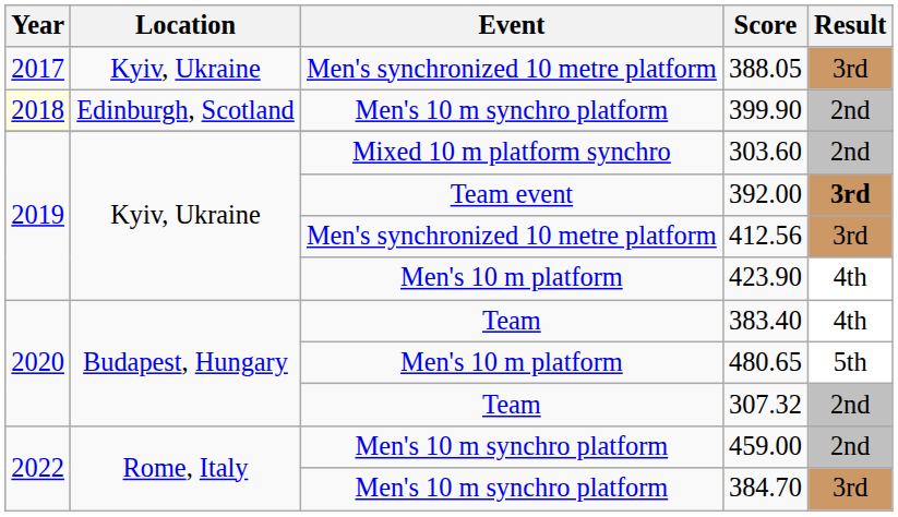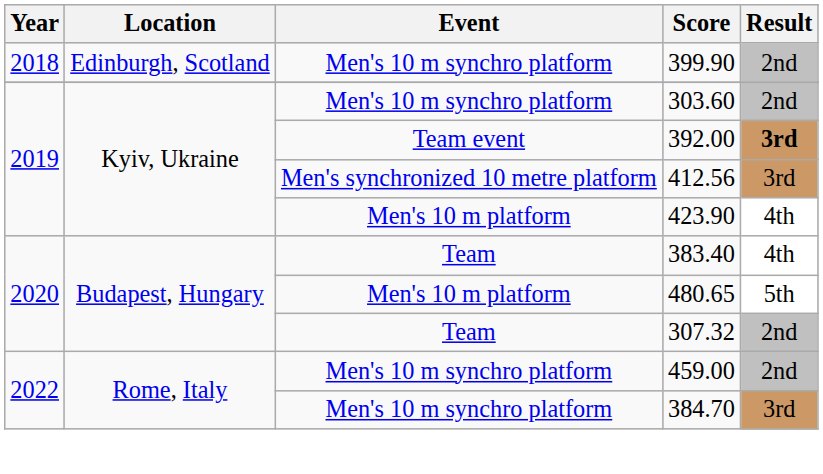- row: 2017 | Kyiv, Ukraine | Men's synchronized 10 metre platform | 388.05 | 3rd
399.90 | Year: lightyellow background -> no background
303.60 | Event: Mixed 10 m platform synchro -> Men's 10 m synchro platform
